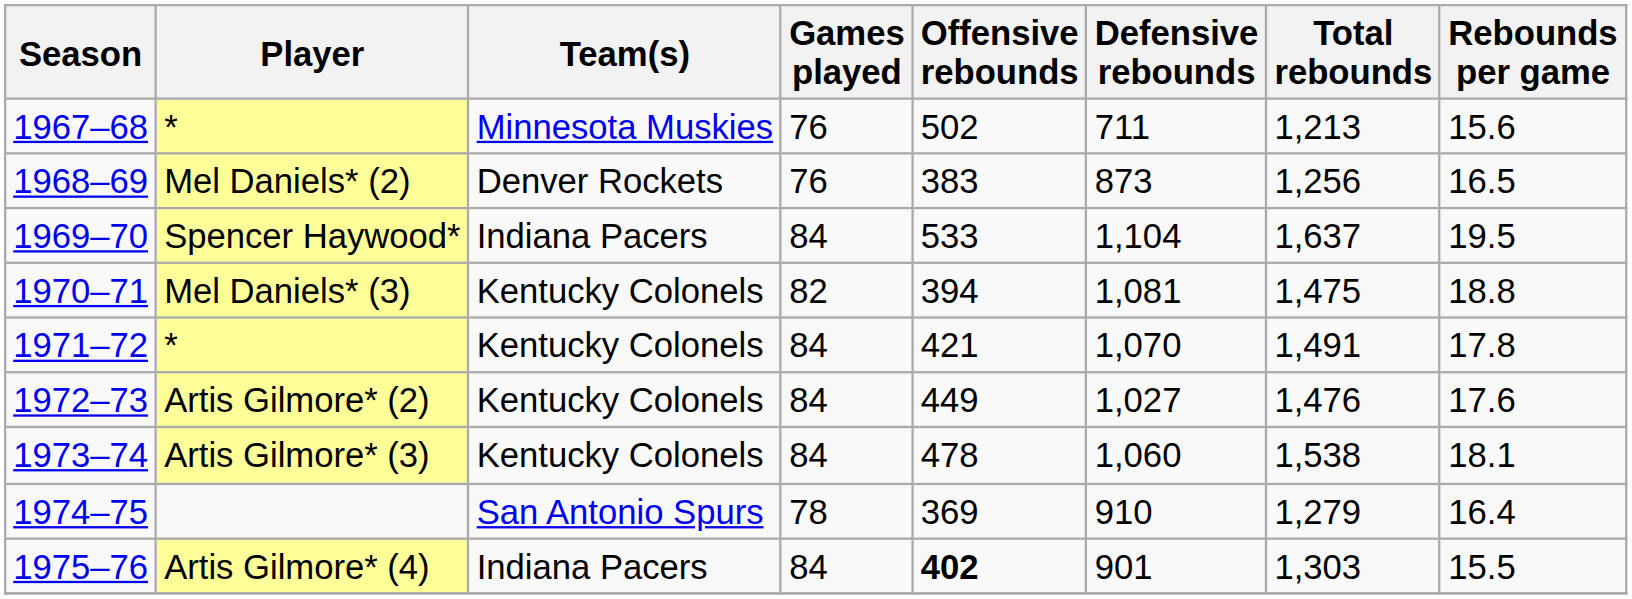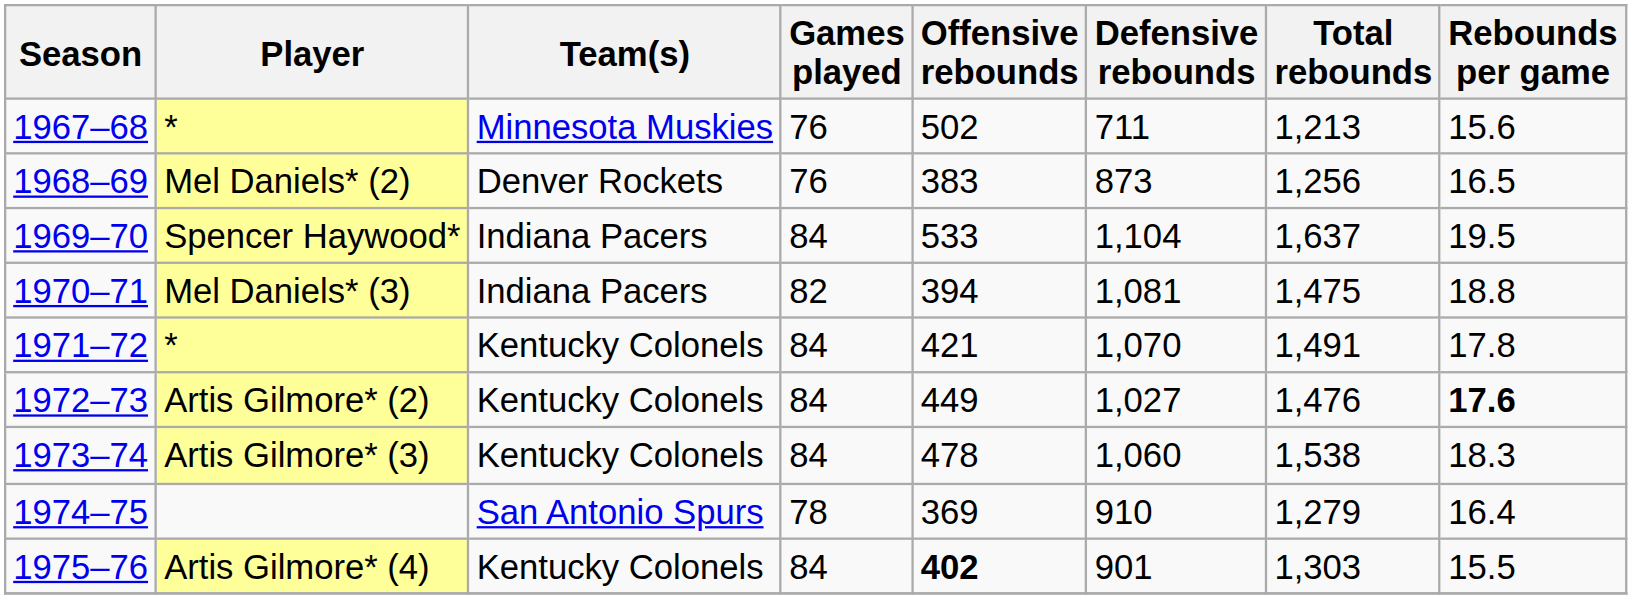1970–71 | Team(s): Kentucky Colonels -> Indiana Pacers
1972–73 | Rebounds per game: normal -> bold
1973–74 | Rebounds per game: 18.1 -> 18.3
1975–76 | Team(s): Indiana Pacers -> Kentucky Colonels
